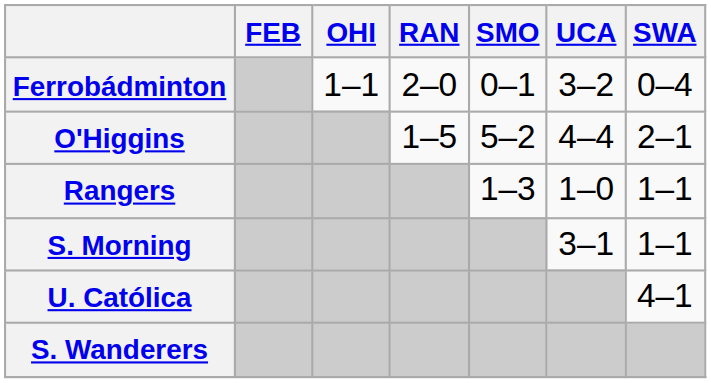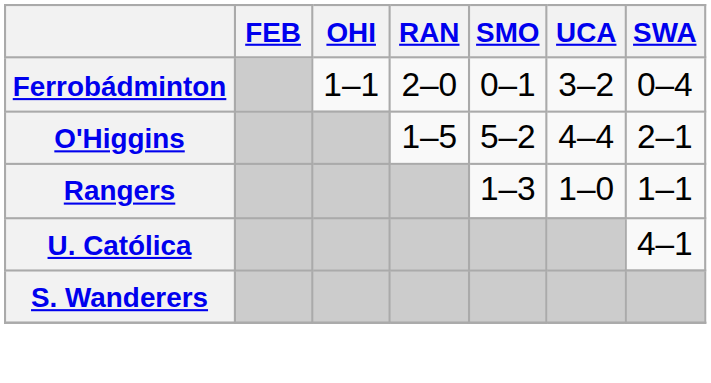- row: S. Morning | 3–1 | 1–1
